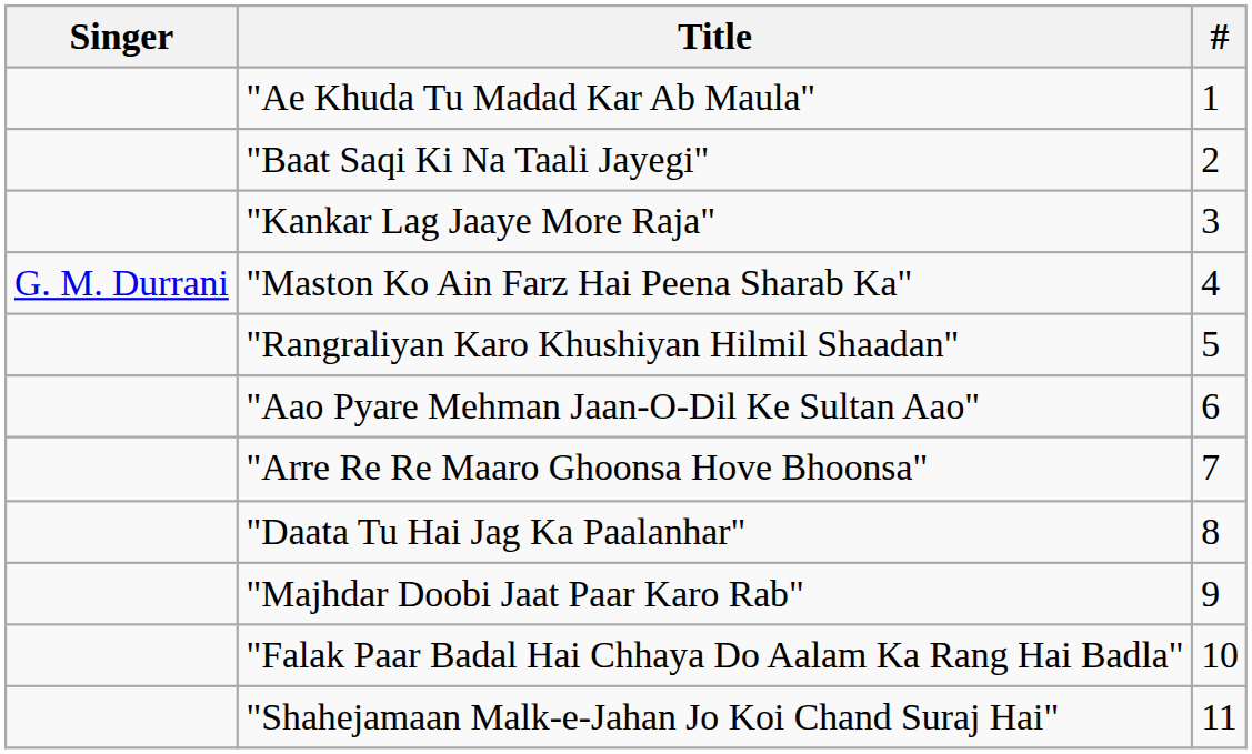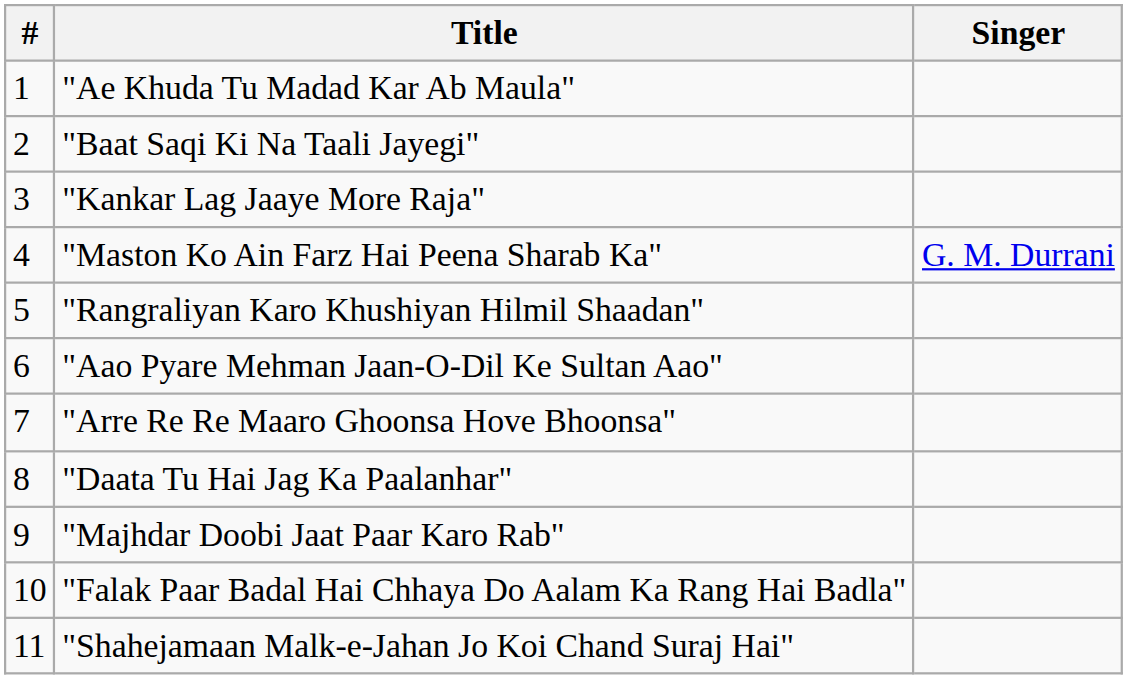columns swapped: # <-> Singer
